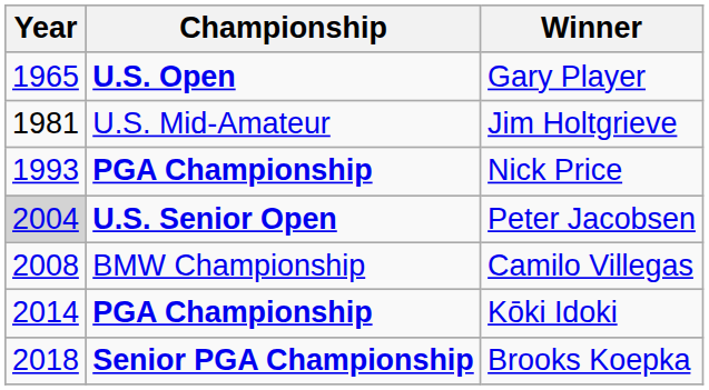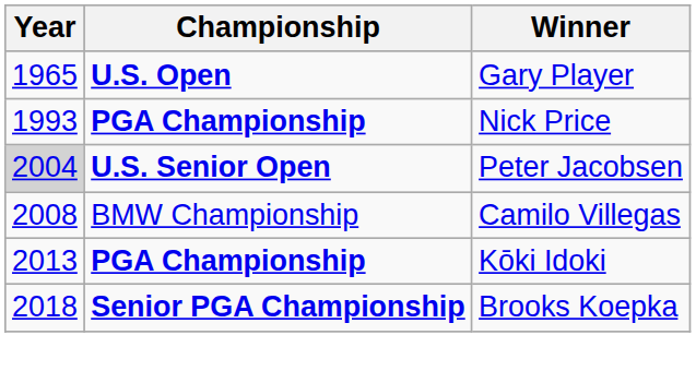- row: 1981 | U.S. Mid-Amateur | Jim Holtgrieve
Kōki Idoki | Year: 2014 -> 2013
